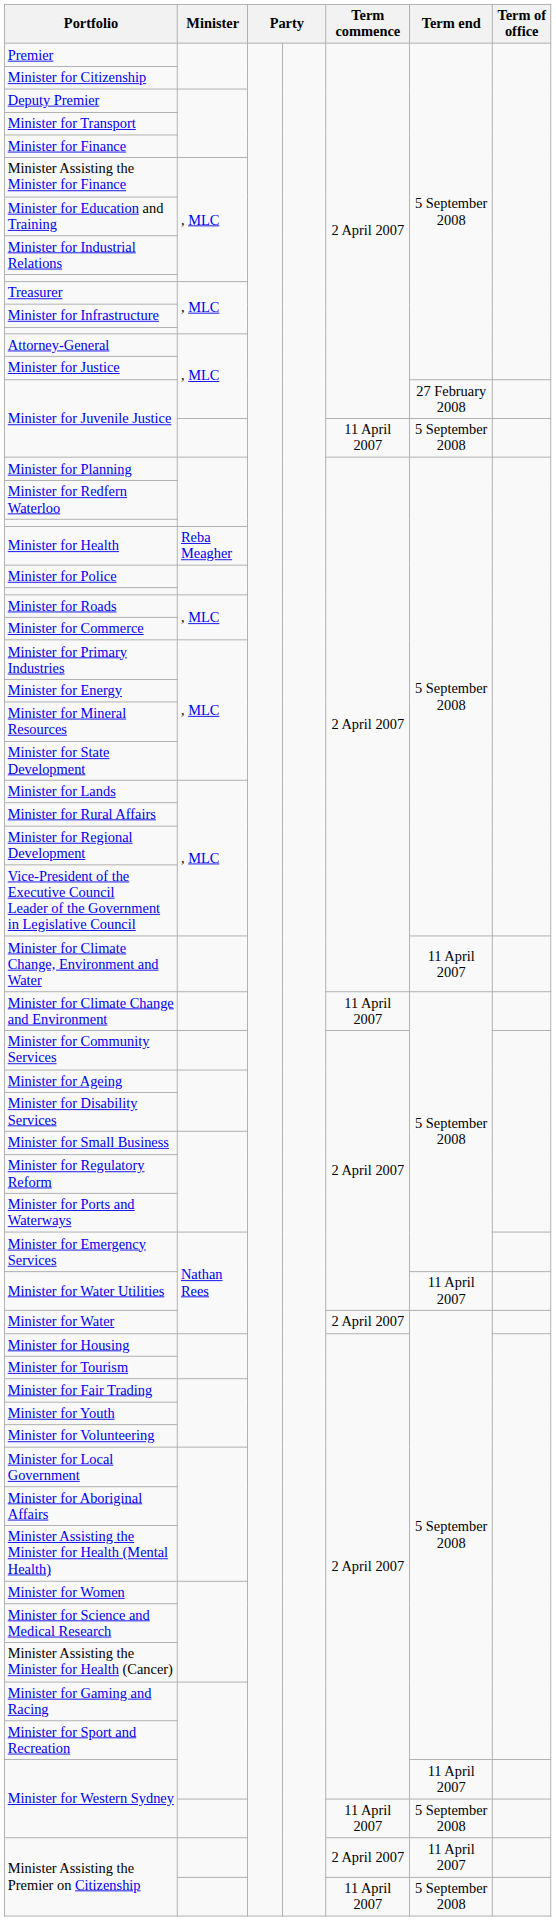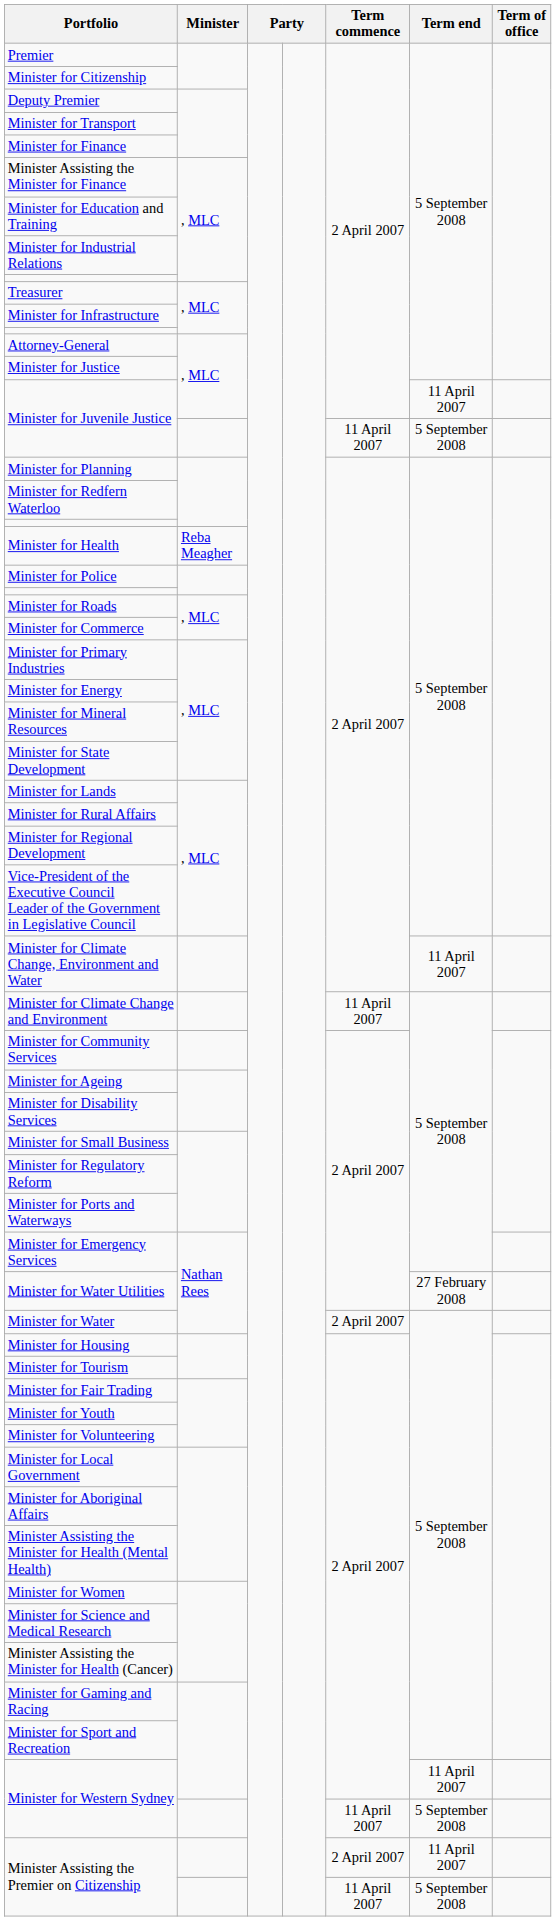Minister for Juvenile Justice / , MLC | Term end: 27 February 2008 -> 11 April 2007
Minister for Water Utilities | Term end: 11 April 2007 -> 27 February 2008
